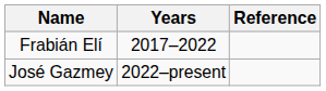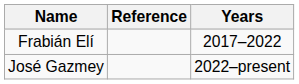columns swapped: Years <-> Reference
